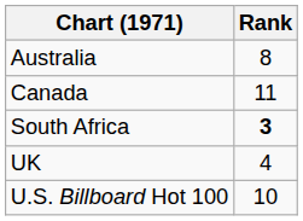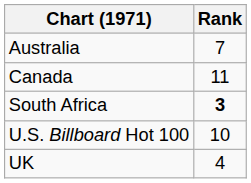Australia | Rank: 8 -> 7
rows swapped: UK <-> U.S. Billboard Hot 100
